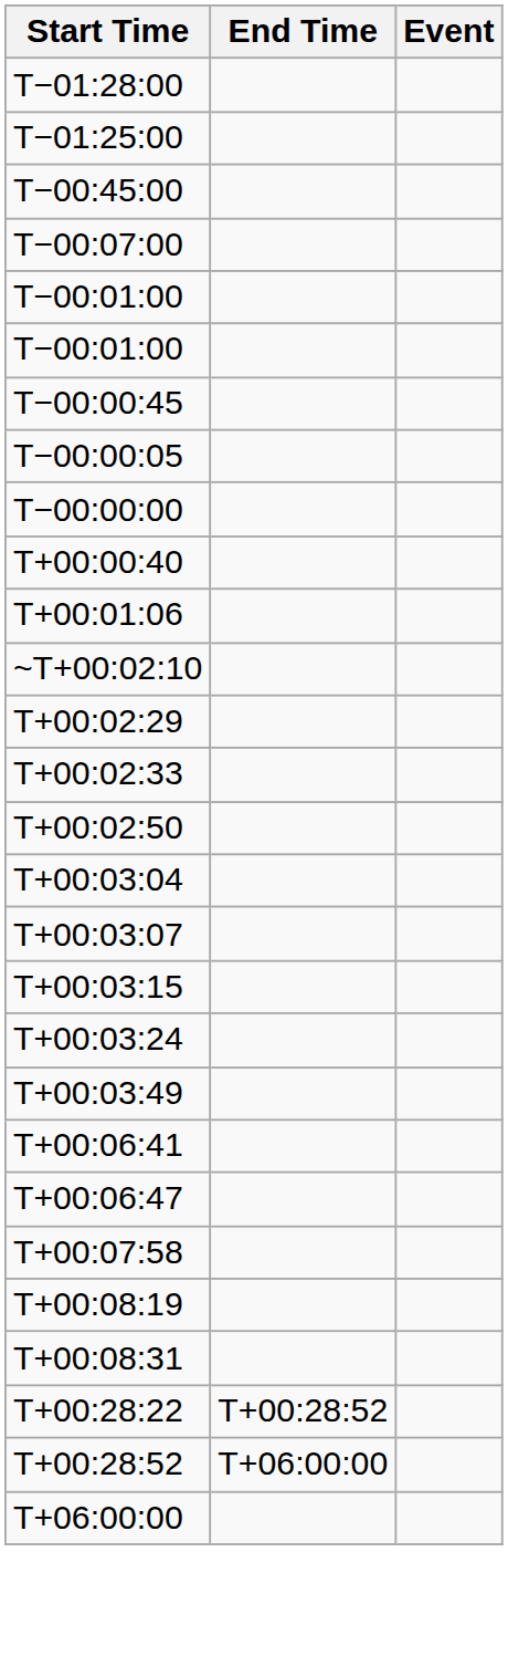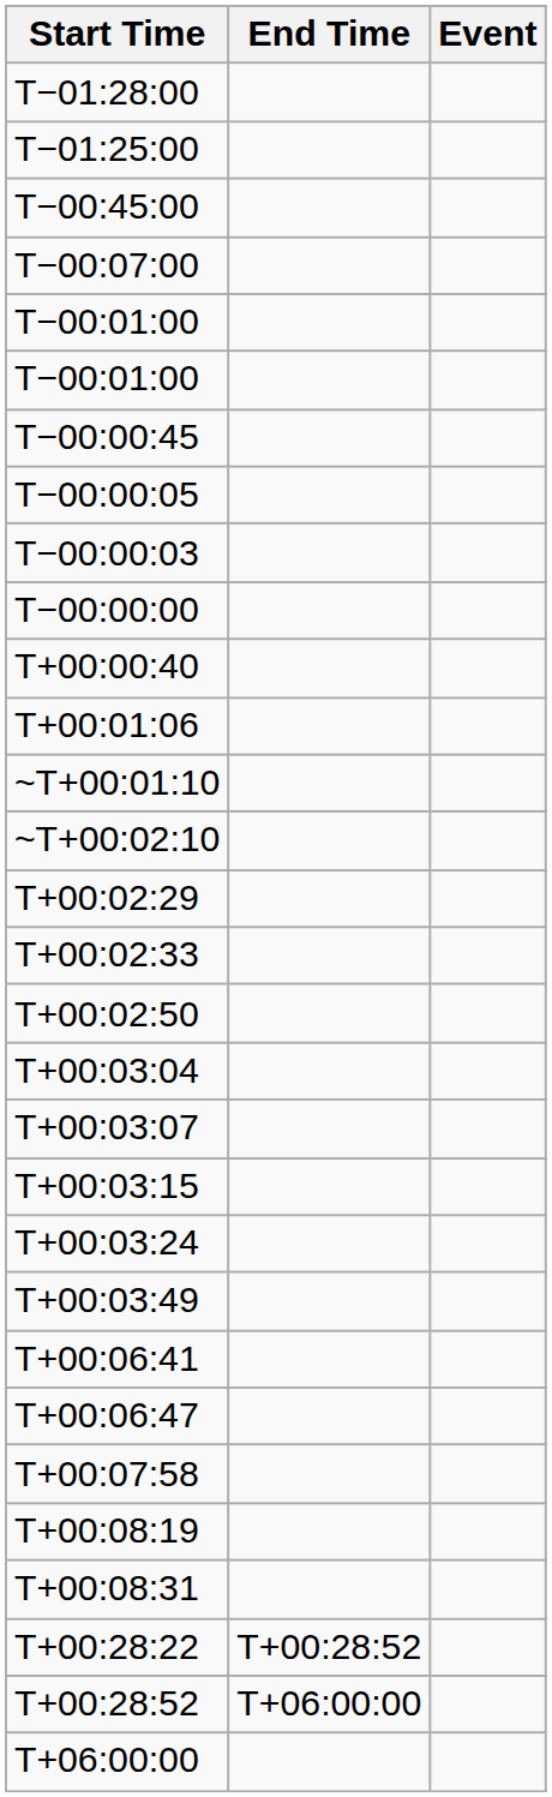+ row: T−00:00:03
+ row: ~T+00:01:10
